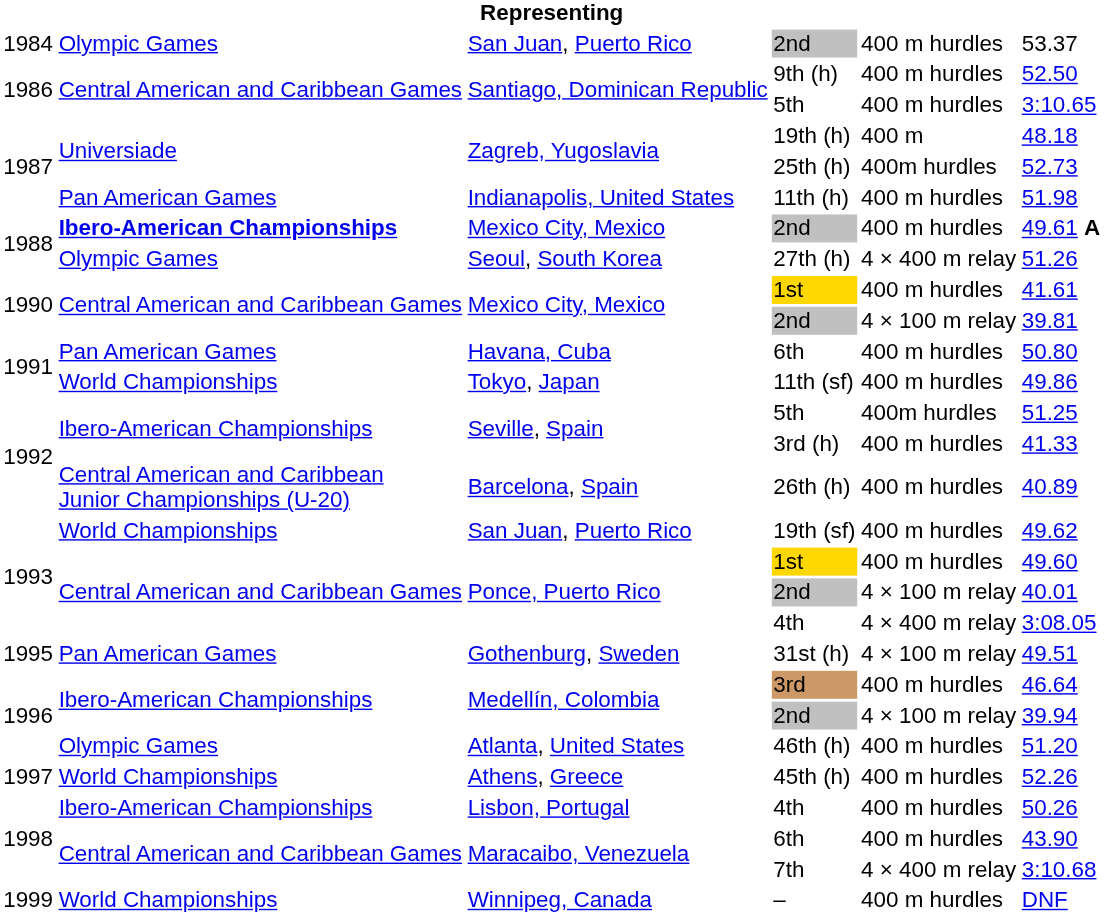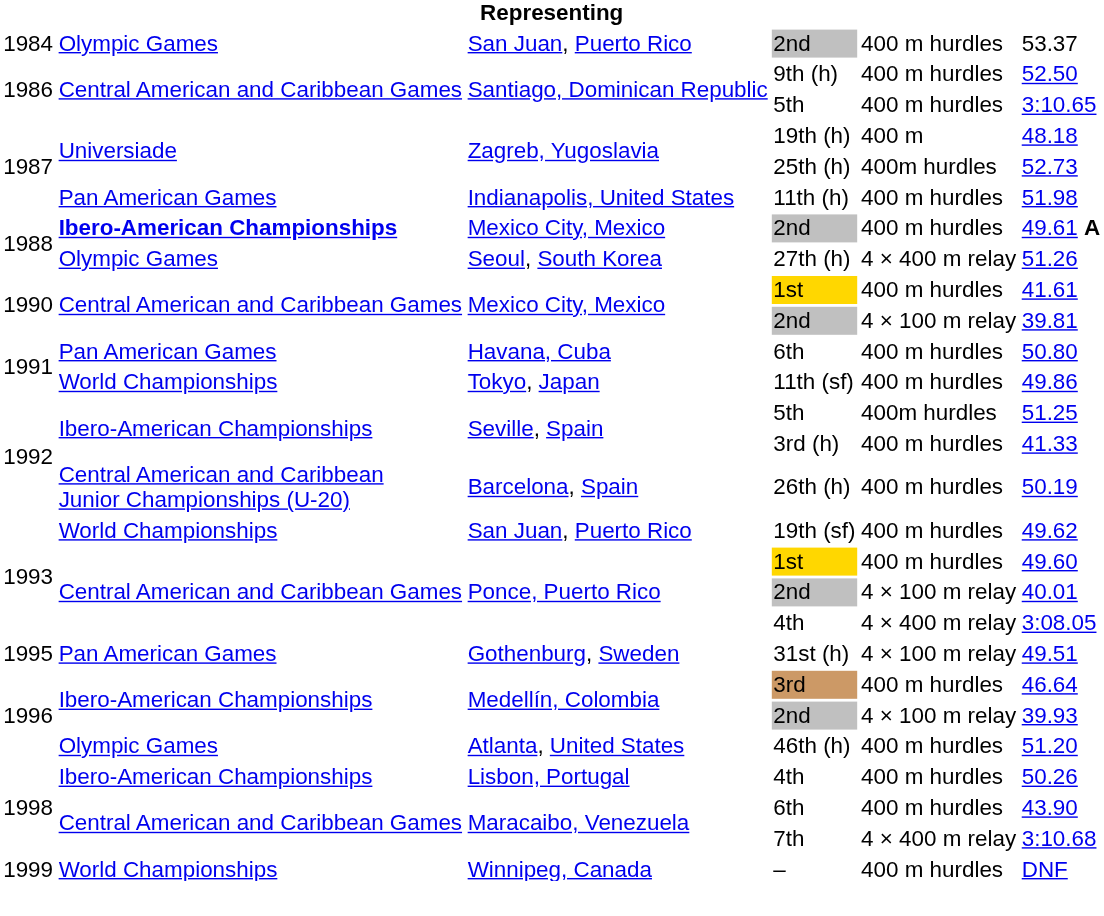26th (h) | column 6: 40.89 -> 50.19
1996 / 2nd | column 6: 39.94 -> 39.93
- row: 1997 | World Championships | Athens, Greece | 45th (h) | 400 m hurdles | 52.26
